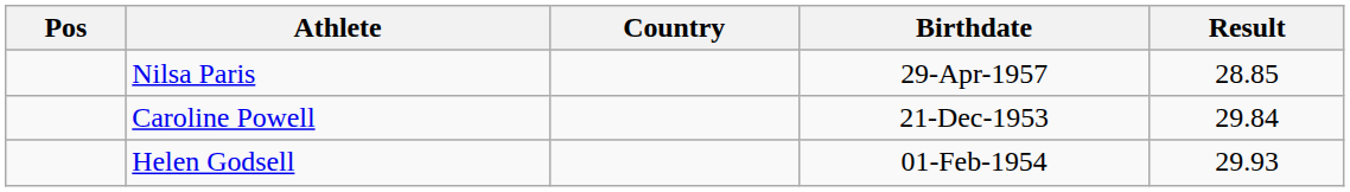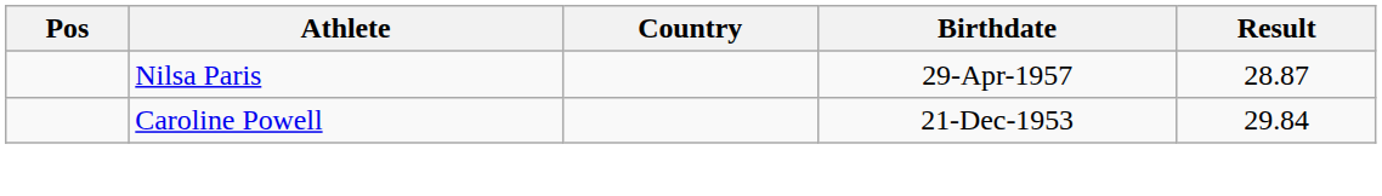Nilsa Paris | Result: 28.85 -> 28.87
- row: Helen Godsell | 01-Feb-1954 | 29.93
